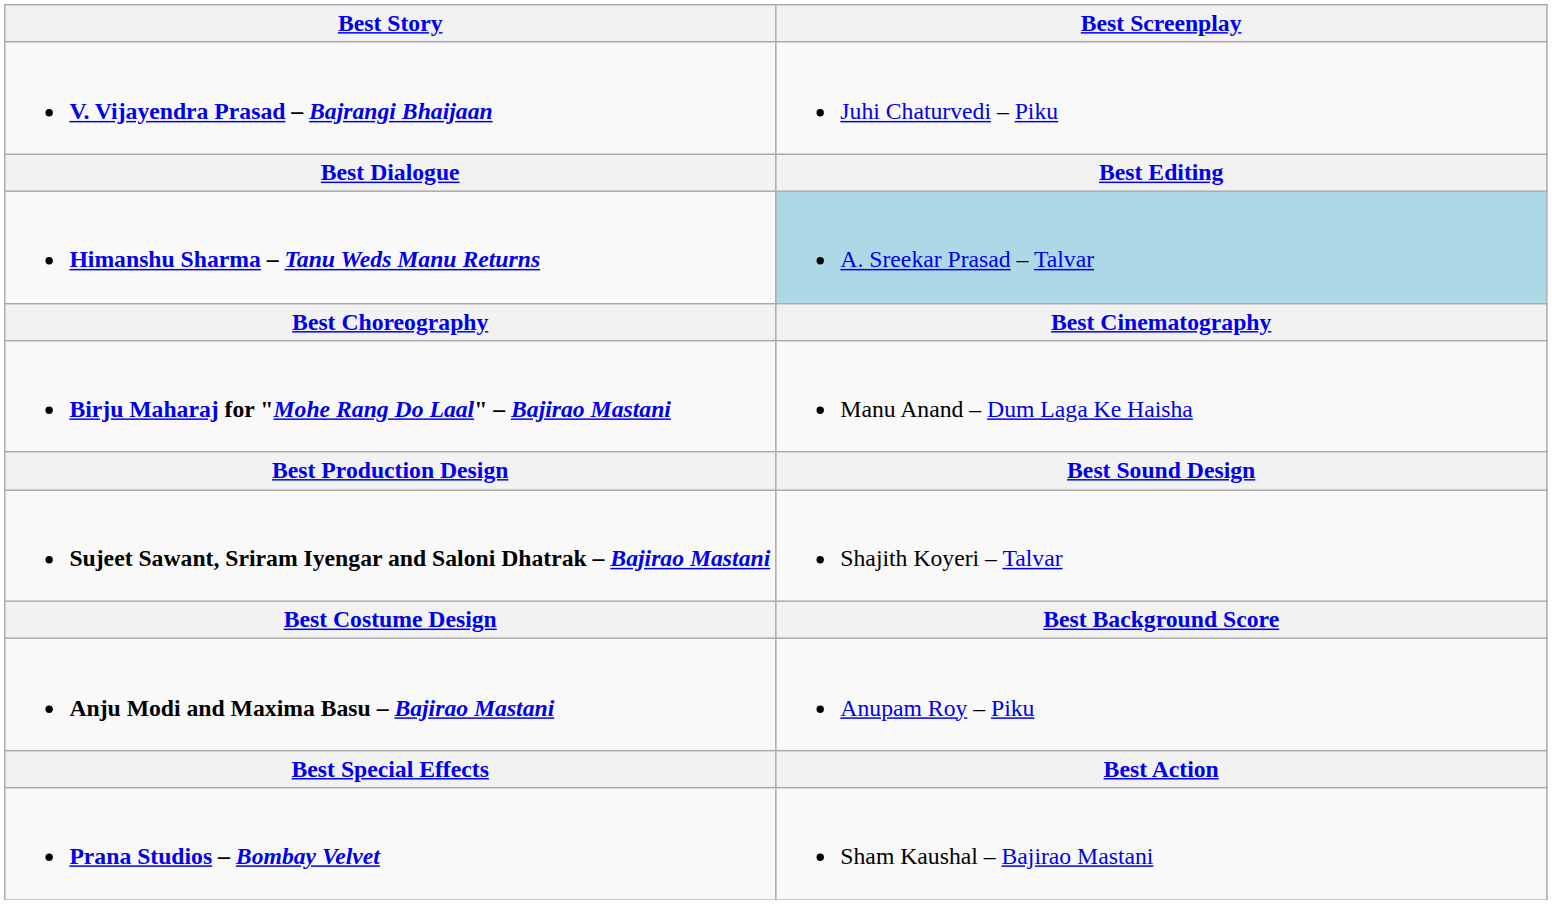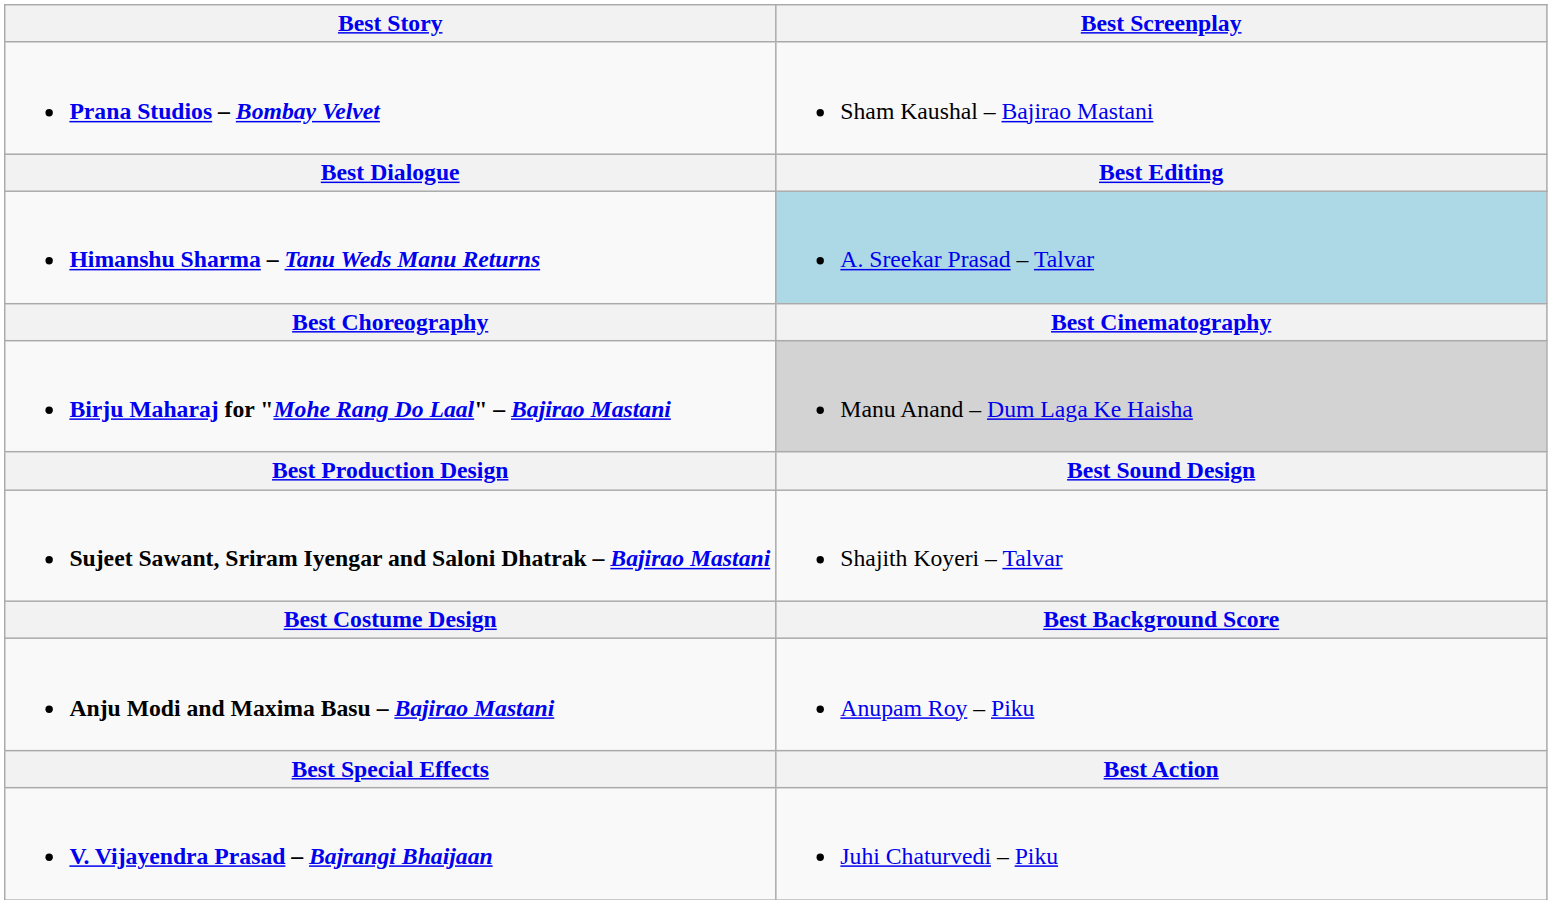rows swapped: V. Vijayendra Prasad – Bajrangi Bhaijaan <-> Prana Studios – Bombay Velvet
Birju Maharaj for "Mohe Rang Do Laal" – Bajirao Mastani | Best Screenplay: no background -> lightgrey background
